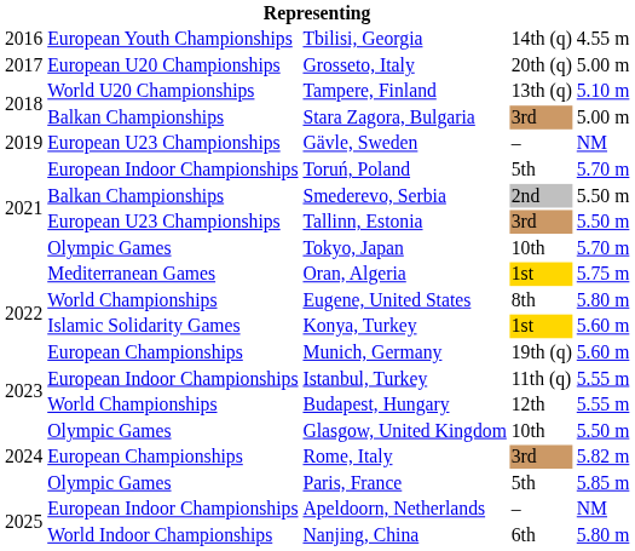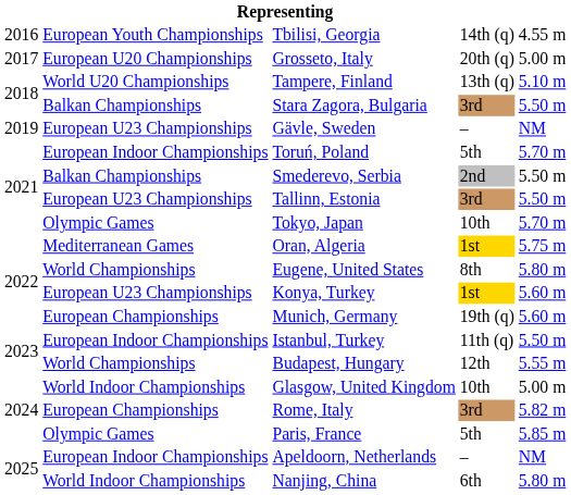Stara Zagora, Bulgaria | column 5: 5.00 m -> 5.50 m
Konya, Turkey | column 2: Islamic Solidarity Games -> European U23 Championships
Istanbul, Turkey | column 5: 5.55 m -> 5.50 m
Glasgow, United Kingdom | column 2: Olympic Games -> World Indoor Championships
Glasgow, United Kingdom | column 5: 5.50 m -> 5.00 m
